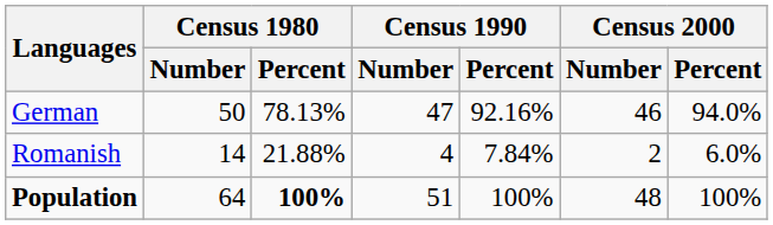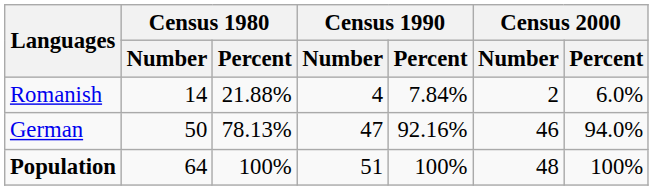rows swapped: German <-> Romanish
Population | Census 1980 / Percent: bold -> normal
